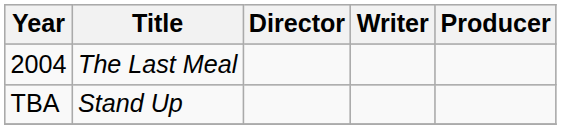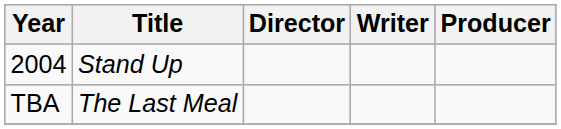2004 | Title: The Last Meal -> Stand Up
TBA | Title: Stand Up -> The Last Meal
